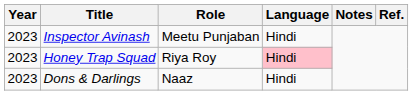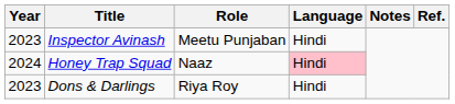Honey Trap Squad | Year: 2023 -> 2024
Honey Trap Squad | Role: Riya Roy -> Naaz
Dons & Darlings | Role: Naaz -> Riya Roy
